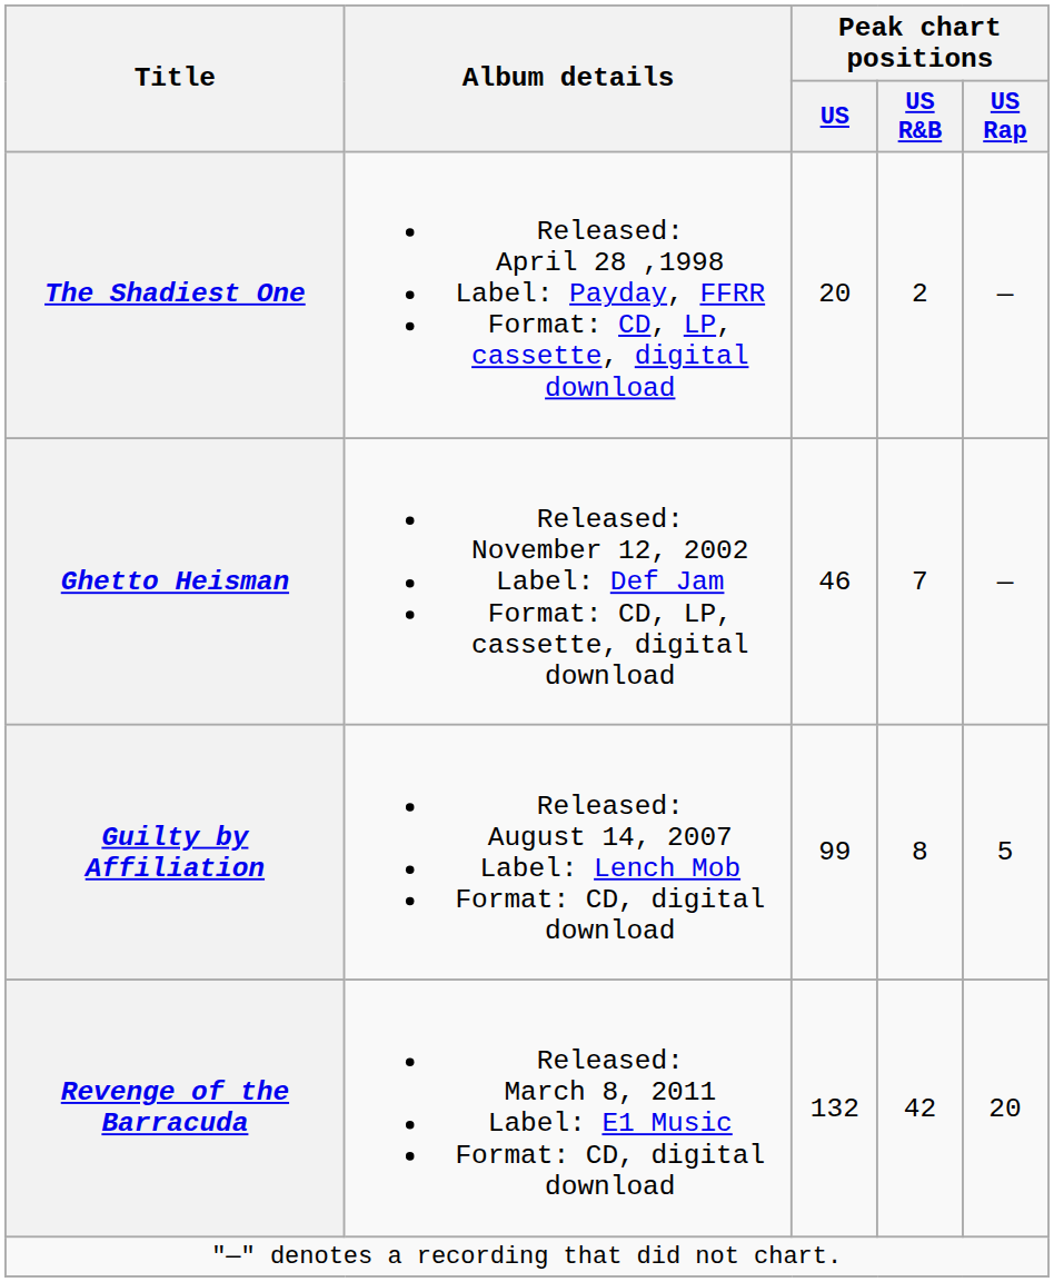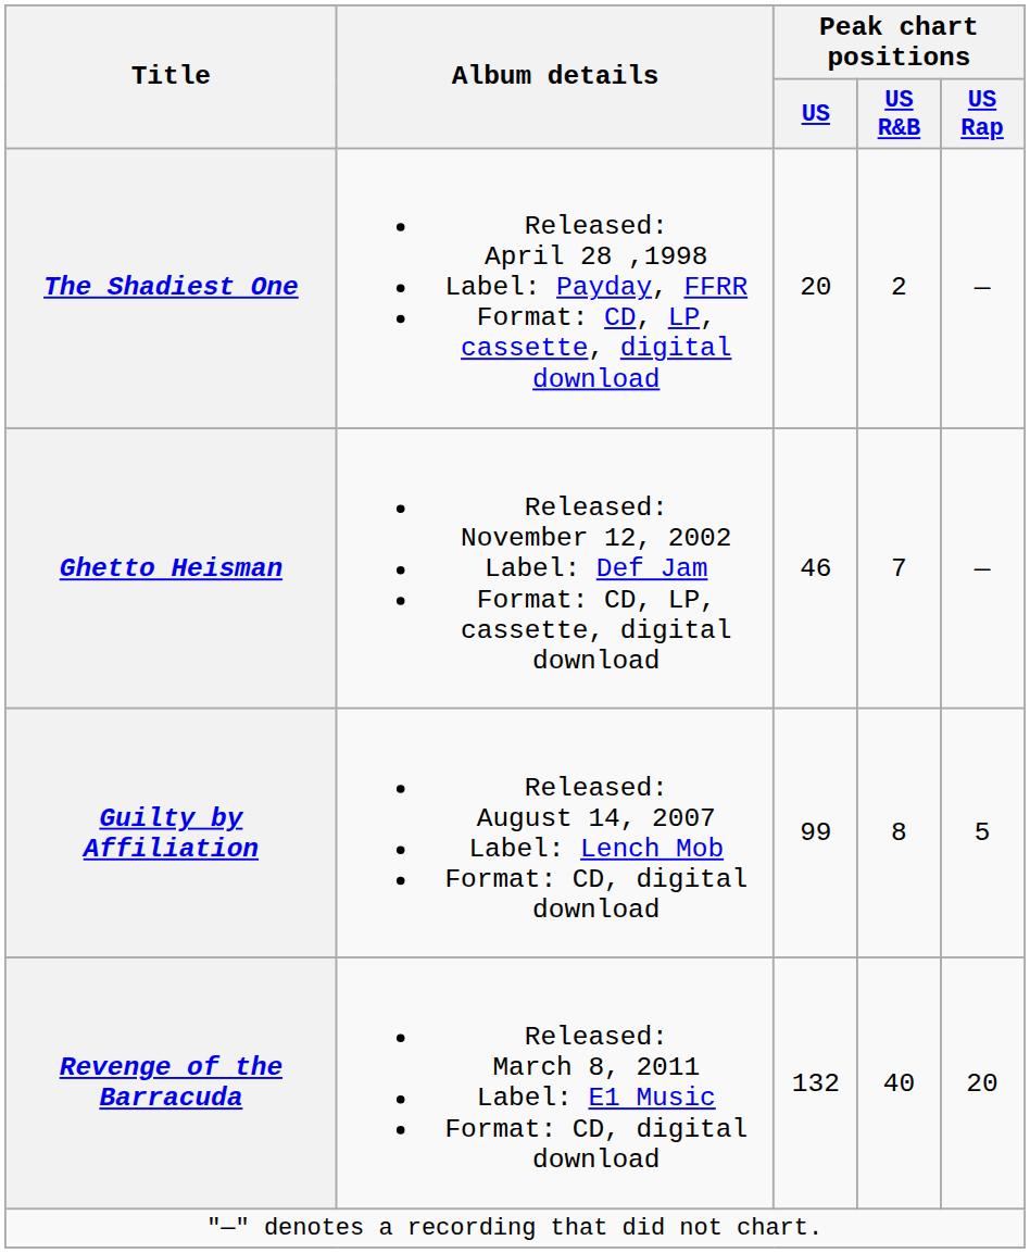Revenge of the Barracuda | Peak chart positions / US R&B: 42 -> 40
